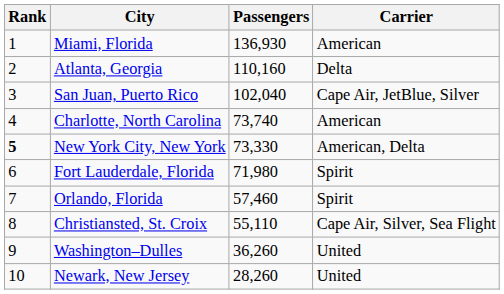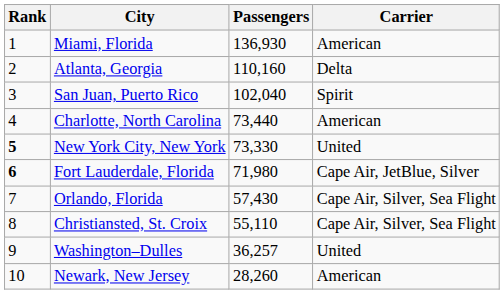San Juan, Puerto Rico | Carrier: Cape Air, JetBlue, Silver -> Spirit
Charlotte, North Carolina | Passengers: 73,740 -> 73,440
New York City, New York | Carrier: American, Delta -> United
Fort Lauderdale, Florida | Rank: normal -> bold
Fort Lauderdale, Florida | Carrier: Spirit -> Cape Air, JetBlue, Silver
Orlando, Florida | Passengers: 57,460 -> 57,430
Orlando, Florida | Carrier: Spirit -> Cape Air, Silver, Sea Flight
Washington–Dulles | Passengers: 36,260 -> 36,257
Newark, New Jersey | Carrier: United -> American
